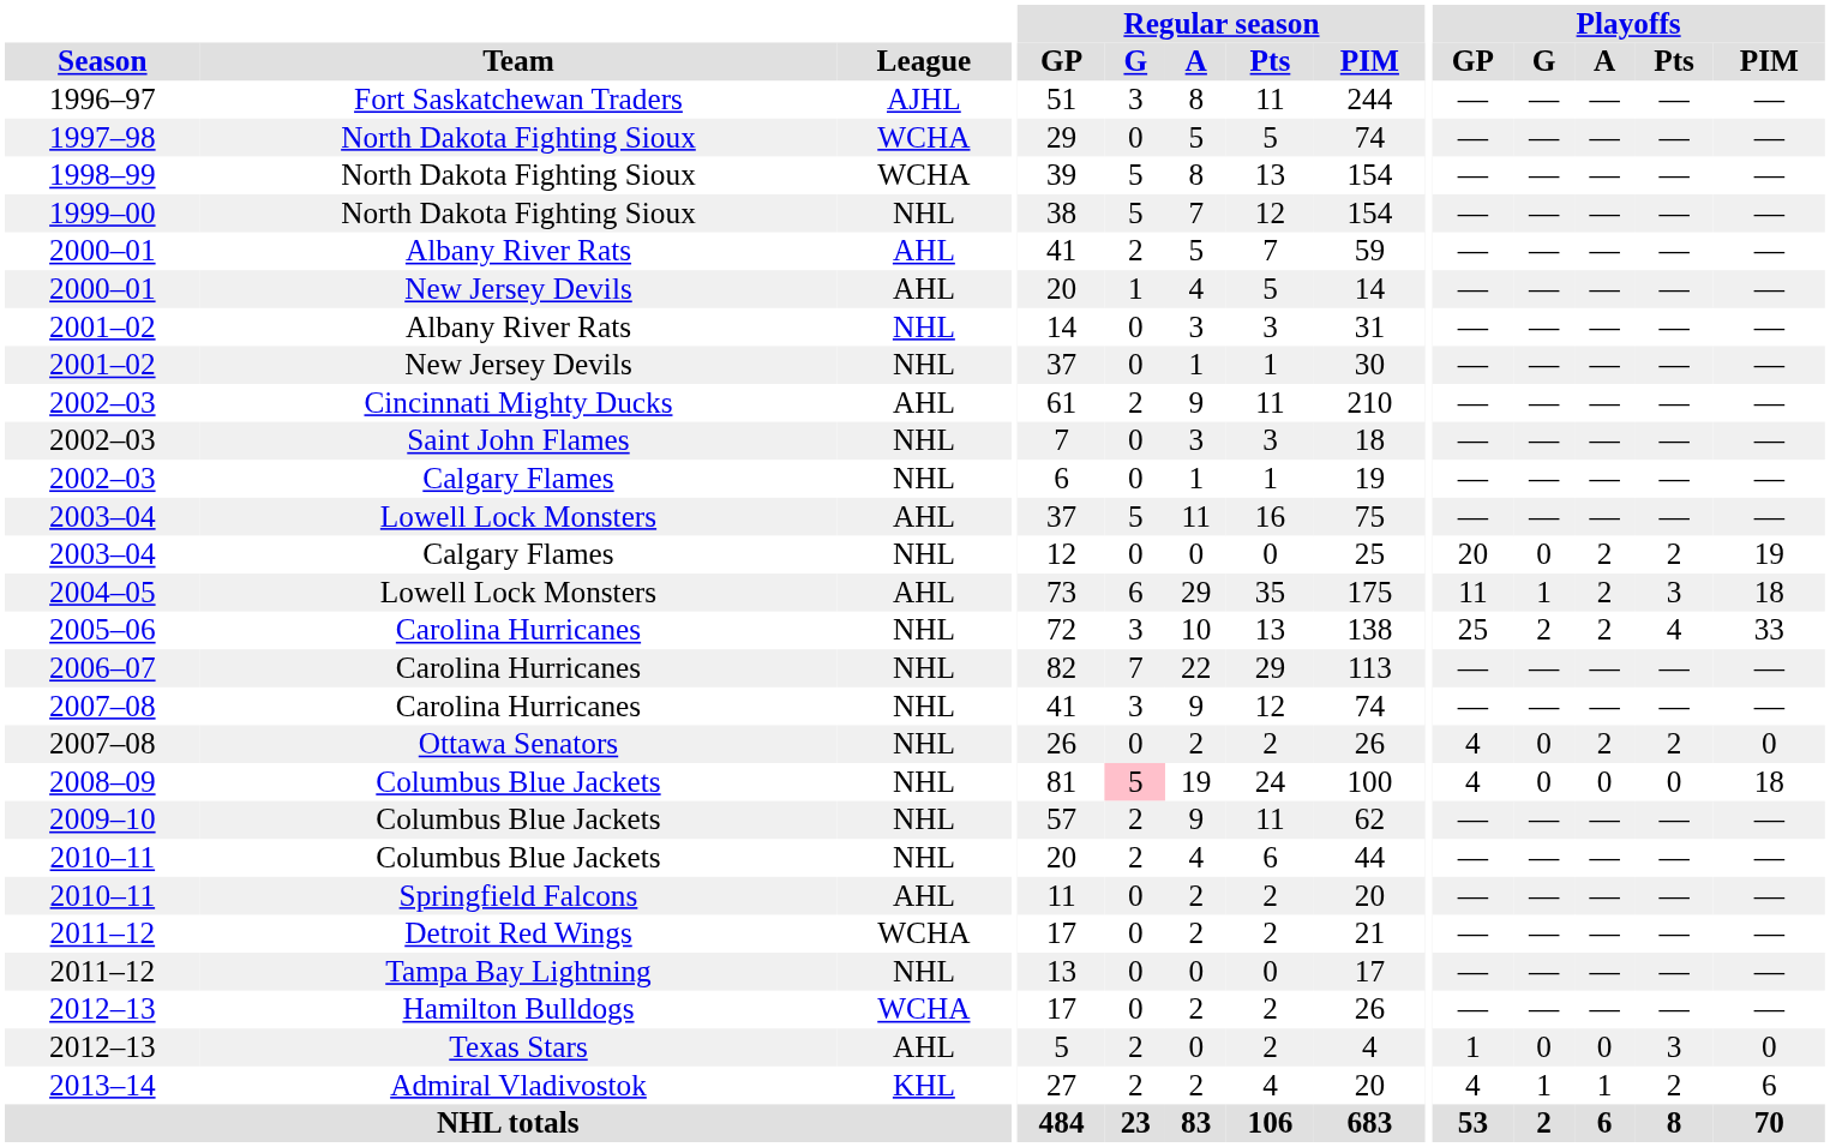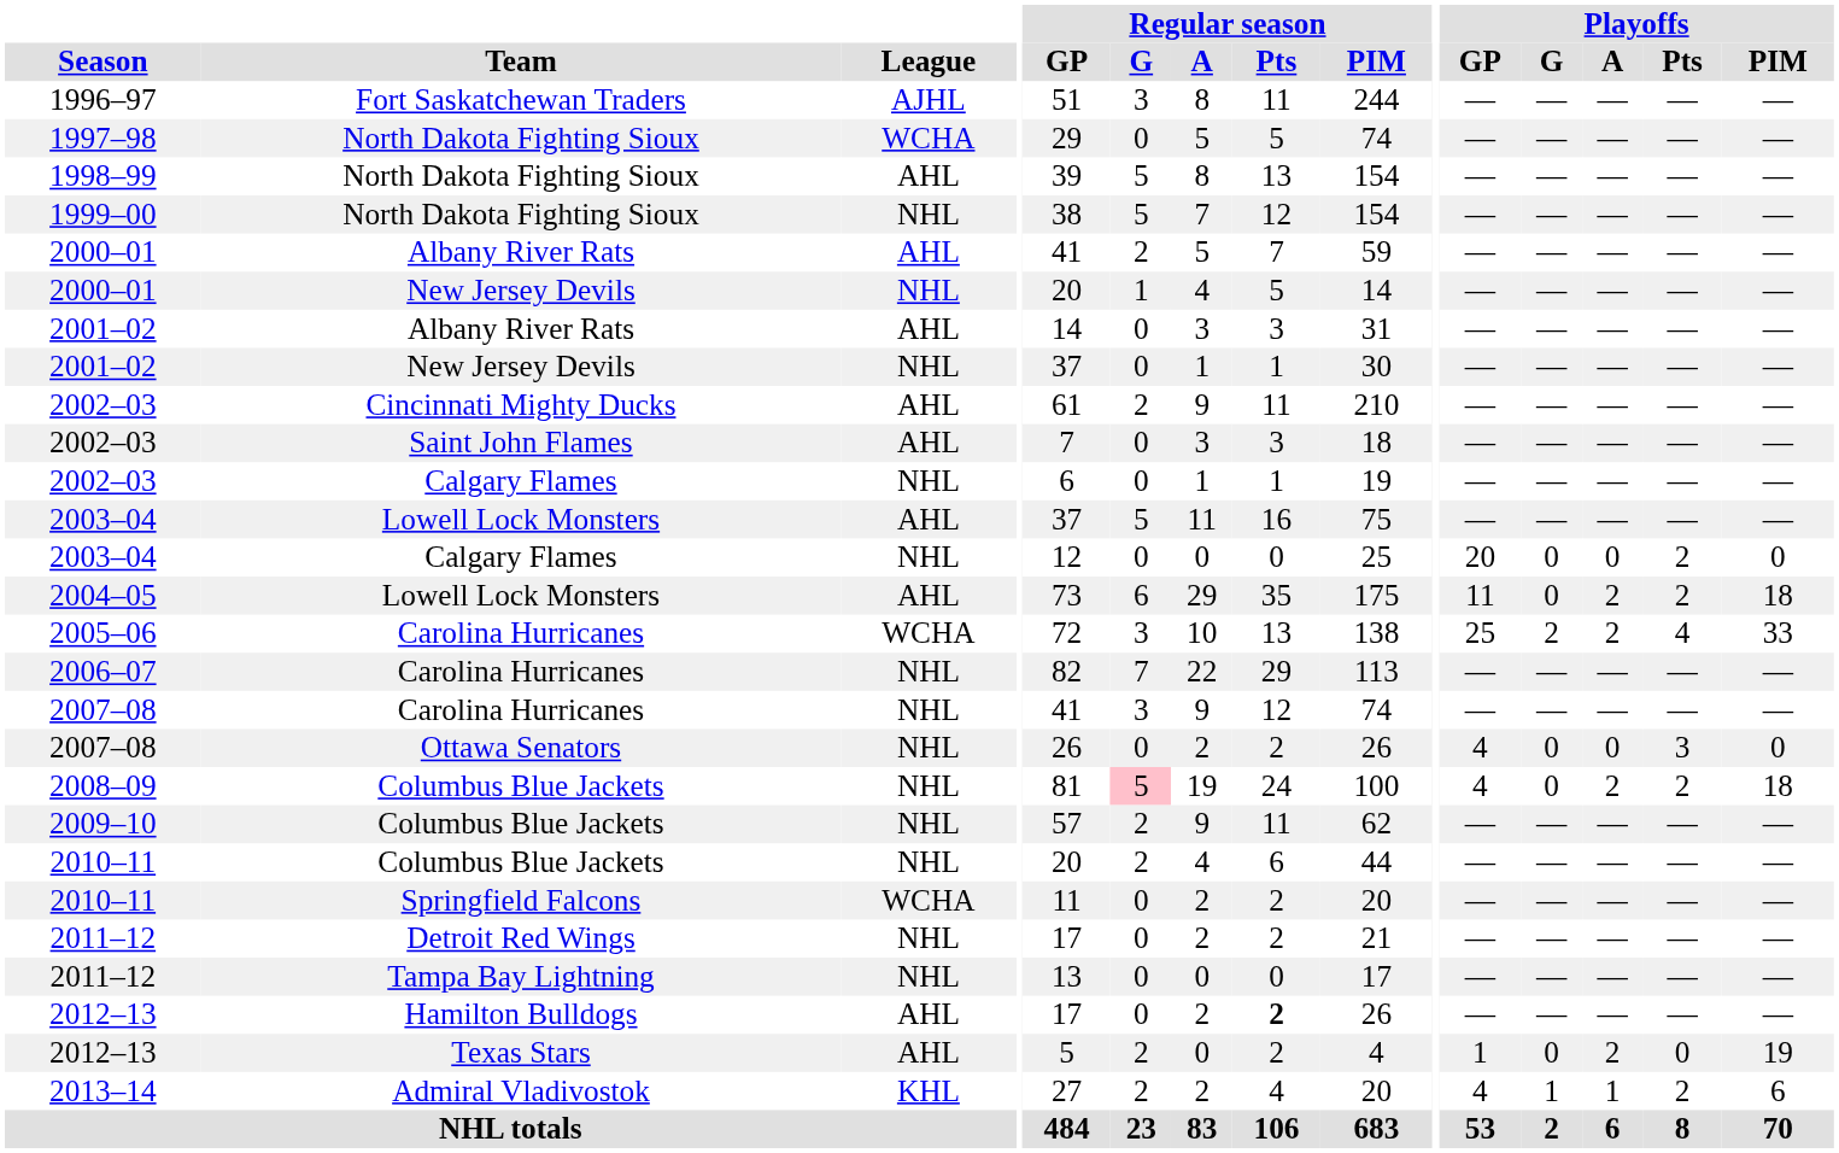1998–99 | League: WCHA -> AHL
2000–01 / New Jersey Devils | League: AHL -> NHL
2001–02 / Albany River Rats | League: NHL -> AHL
2002–03 / Saint John Flames | League: NHL -> AHL
2003–04 / Calgary Flames | Playoffs / A: 2 -> 0
2003–04 / Calgary Flames | Playoffs / PIM: 19 -> 0
2004–05 | Playoffs / G: 1 -> 0
2004–05 | Playoffs / Pts: 3 -> 2
2005–06 | League: NHL -> WCHA
2007–08 / Ottawa Senators | Playoffs / A: 2 -> 0
2007–08 / Ottawa Senators | Playoffs / Pts: 2 -> 3
2008–09 | Playoffs / A: 0 -> 2
2008–09 | Playoffs / Pts: 0 -> 2
2010–11 / Springfield Falcons | League: AHL -> WCHA
2011–12 / Detroit Red Wings | League: WCHA -> NHL
2012–13 / Hamilton Bulldogs | League: WCHA -> AHL
2012–13 / Hamilton Bulldogs | Regular season / Pts: normal -> bold
2012–13 / Texas Stars | Playoffs / A: 0 -> 2
2012–13 / Texas Stars | Playoffs / Pts: 3 -> 0
2012–13 / Texas Stars | Playoffs / PIM: 0 -> 19
